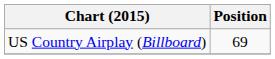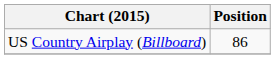US Country Airplay (Billboard) | Position: 69 -> 86
